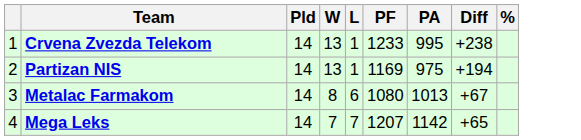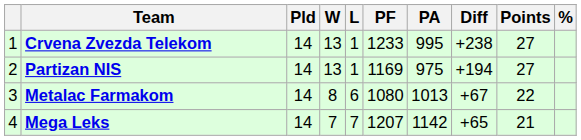+ column: Points | 27 | 27 | 22 | 21
